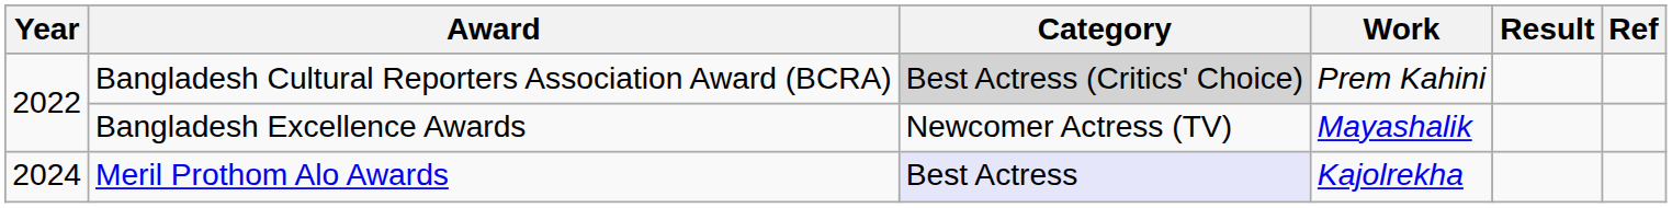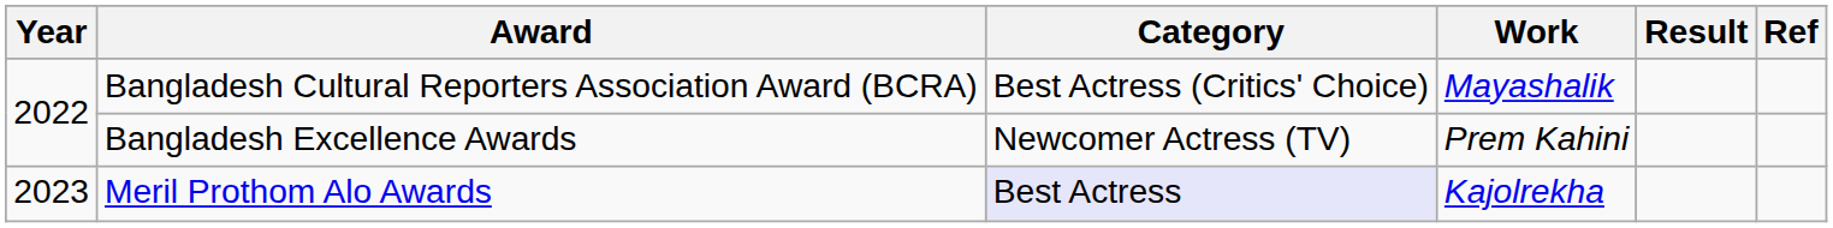Bangladesh Cultural Reporters Association Award (BCRA) | Category: lightgrey background -> no background
Bangladesh Cultural Reporters Association Award (BCRA) | Work: Prem Kahini -> Mayashalik
Bangladesh Excellence Awards | Work: Mayashalik -> Prem Kahini
Meril Prothom Alo Awards | Year: 2024 -> 2023
